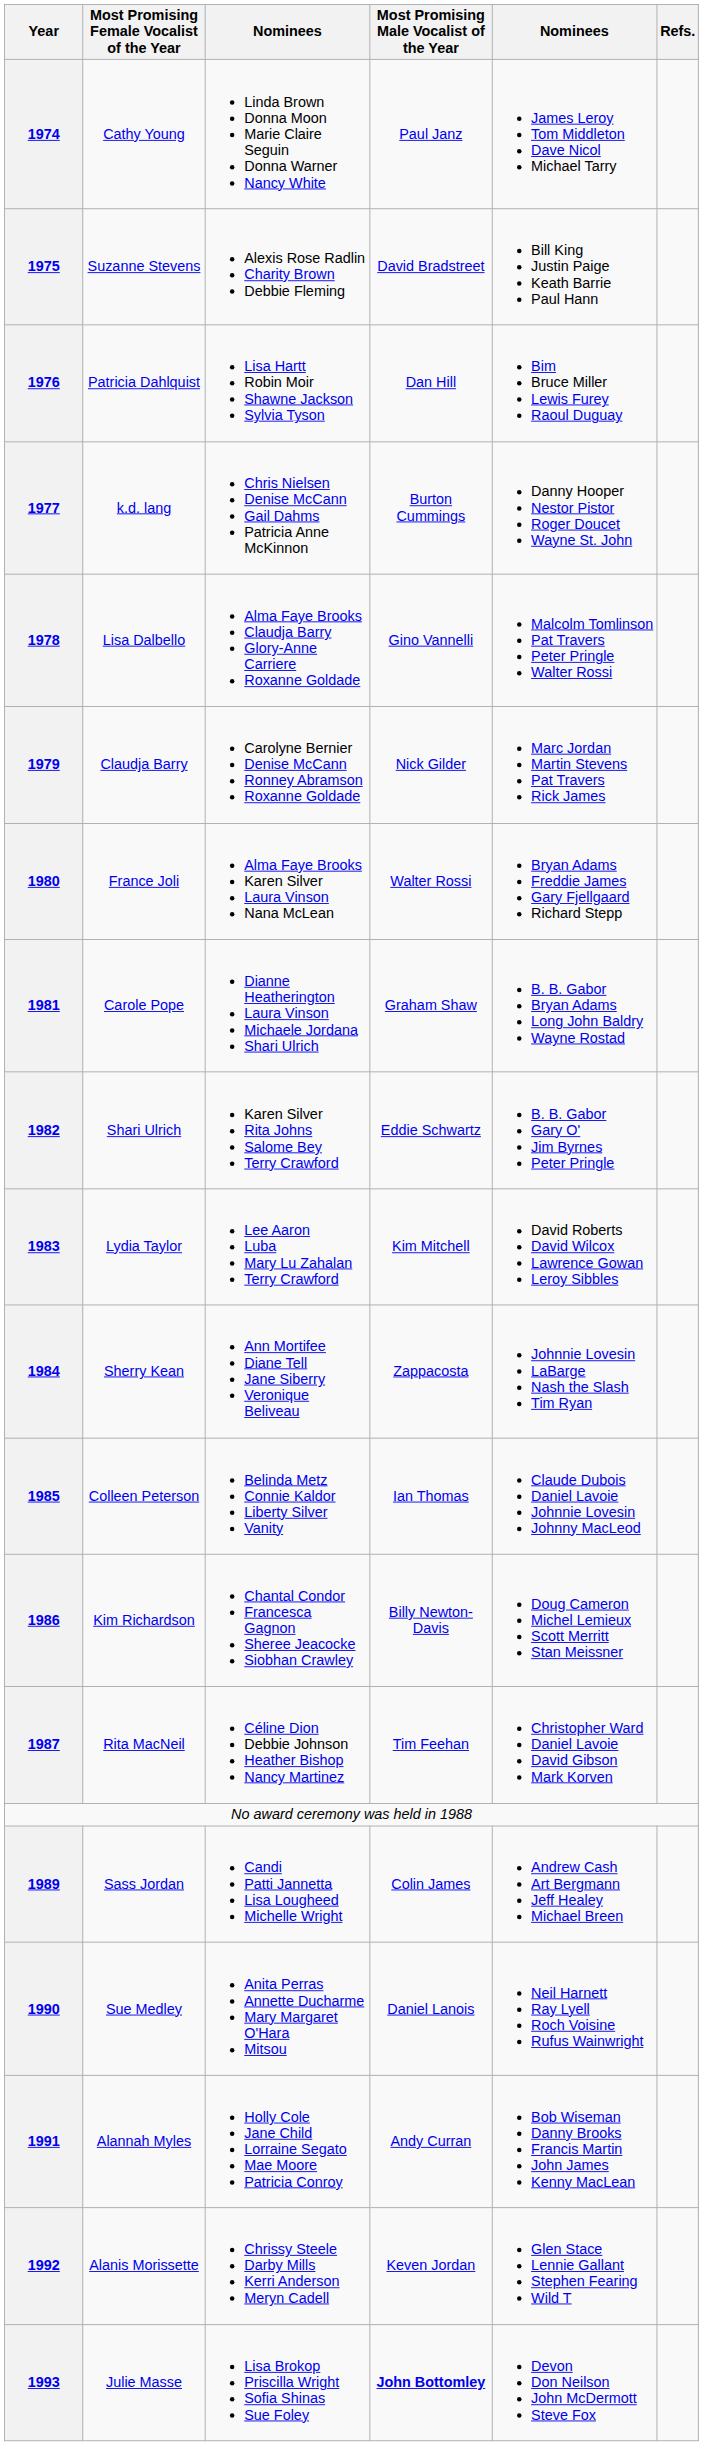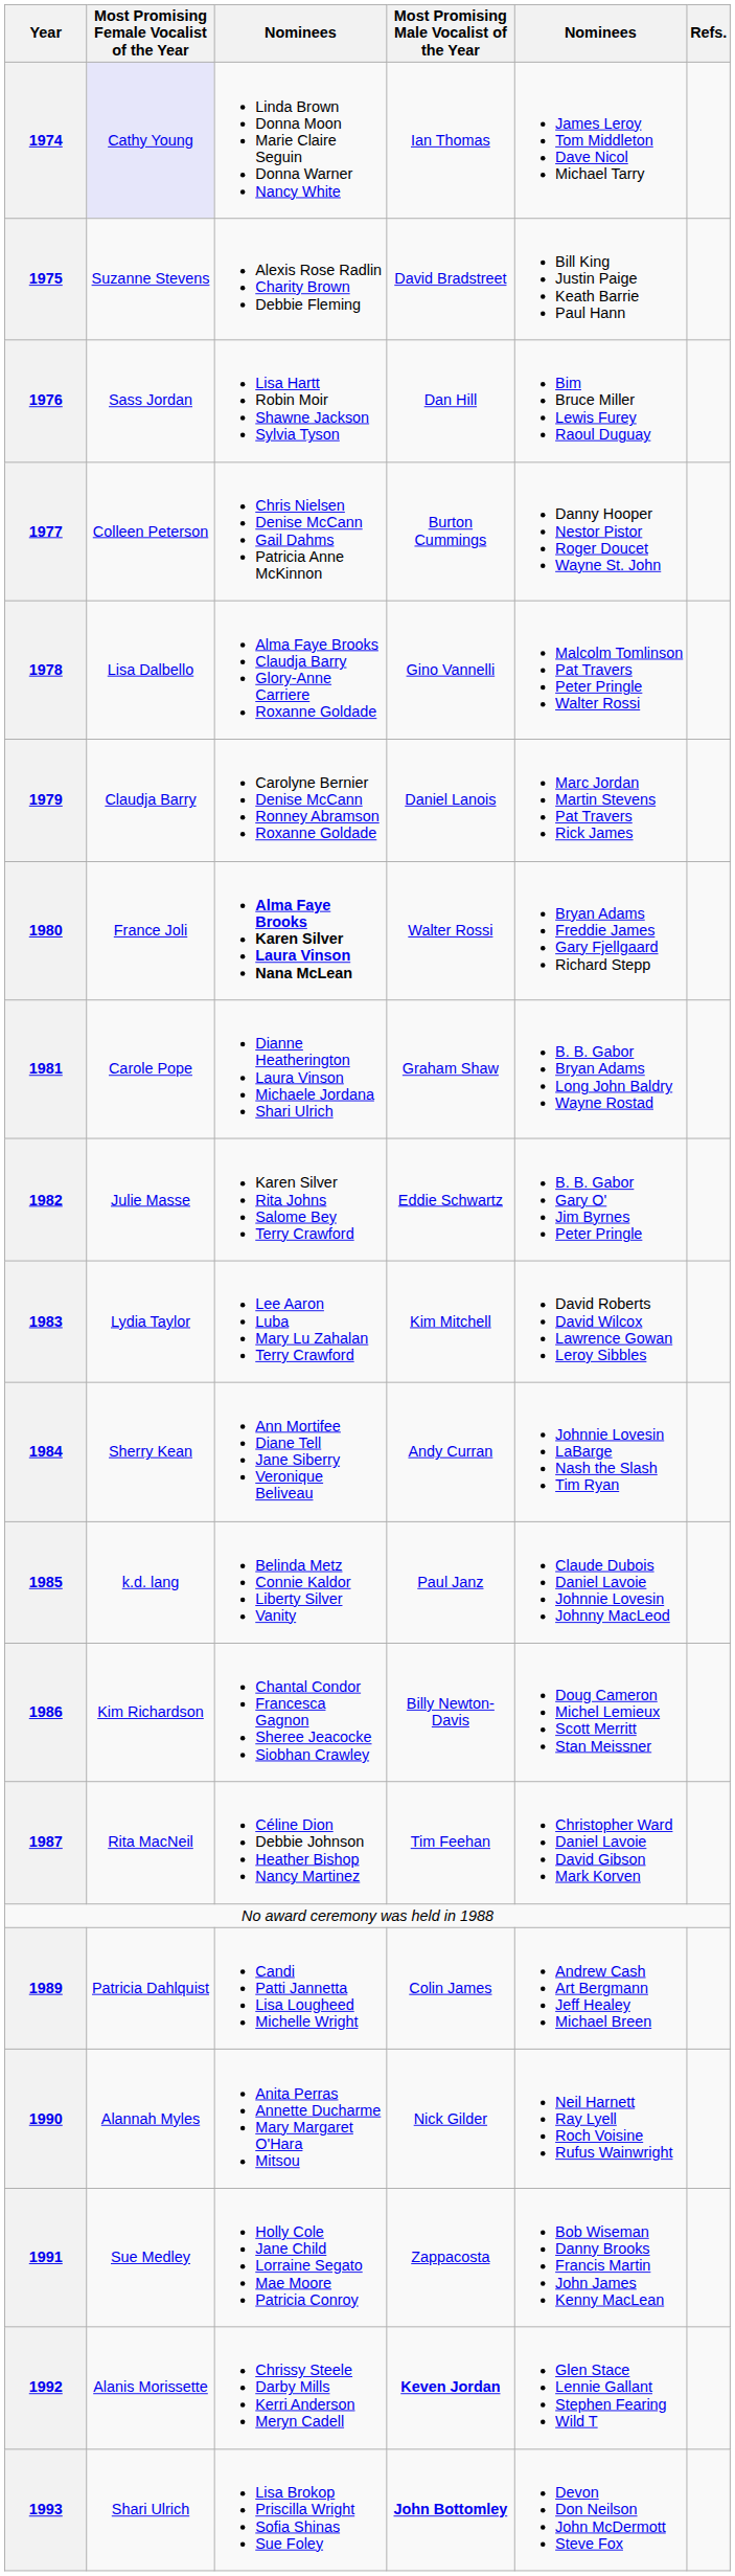1974 | Most Promising Female Vocalist of the Year: no background -> lavender background
1974 | Most Promising Male Vocalist of the Year: Paul Janz -> Ian Thomas
1976 | Most Promising Female Vocalist of the Year: Patricia Dahlquist -> Sass Jordan
1977 | Most Promising Female Vocalist of the Year: k.d. lang -> Colleen Peterson
1979 | Most Promising Male Vocalist of the Year: Nick Gilder -> Daniel Lanois
1980 | column 3: normal -> bold
1982 | Most Promising Female Vocalist of the Year: Shari Ulrich -> Julie Masse
1984 | Most Promising Male Vocalist of the Year: Zappacosta -> Andy Curran
1985 | Most Promising Female Vocalist of the Year: Colleen Peterson -> k.d. lang
1985 | Most Promising Male Vocalist of the Year: Ian Thomas -> Paul Janz
1989 | Most Promising Female Vocalist of the Year: Sass Jordan -> Patricia Dahlquist
1990 | Most Promising Female Vocalist of the Year: Sue Medley -> Alannah Myles
1990 | Most Promising Male Vocalist of the Year: Daniel Lanois -> Nick Gilder
1991 | Most Promising Female Vocalist of the Year: Alannah Myles -> Sue Medley
1991 | Most Promising Male Vocalist of the Year: Andy Curran -> Zappacosta
1992 | Most Promising Male Vocalist of the Year: normal -> bold
1993 | Most Promising Female Vocalist of the Year: Julie Masse -> Shari Ulrich
